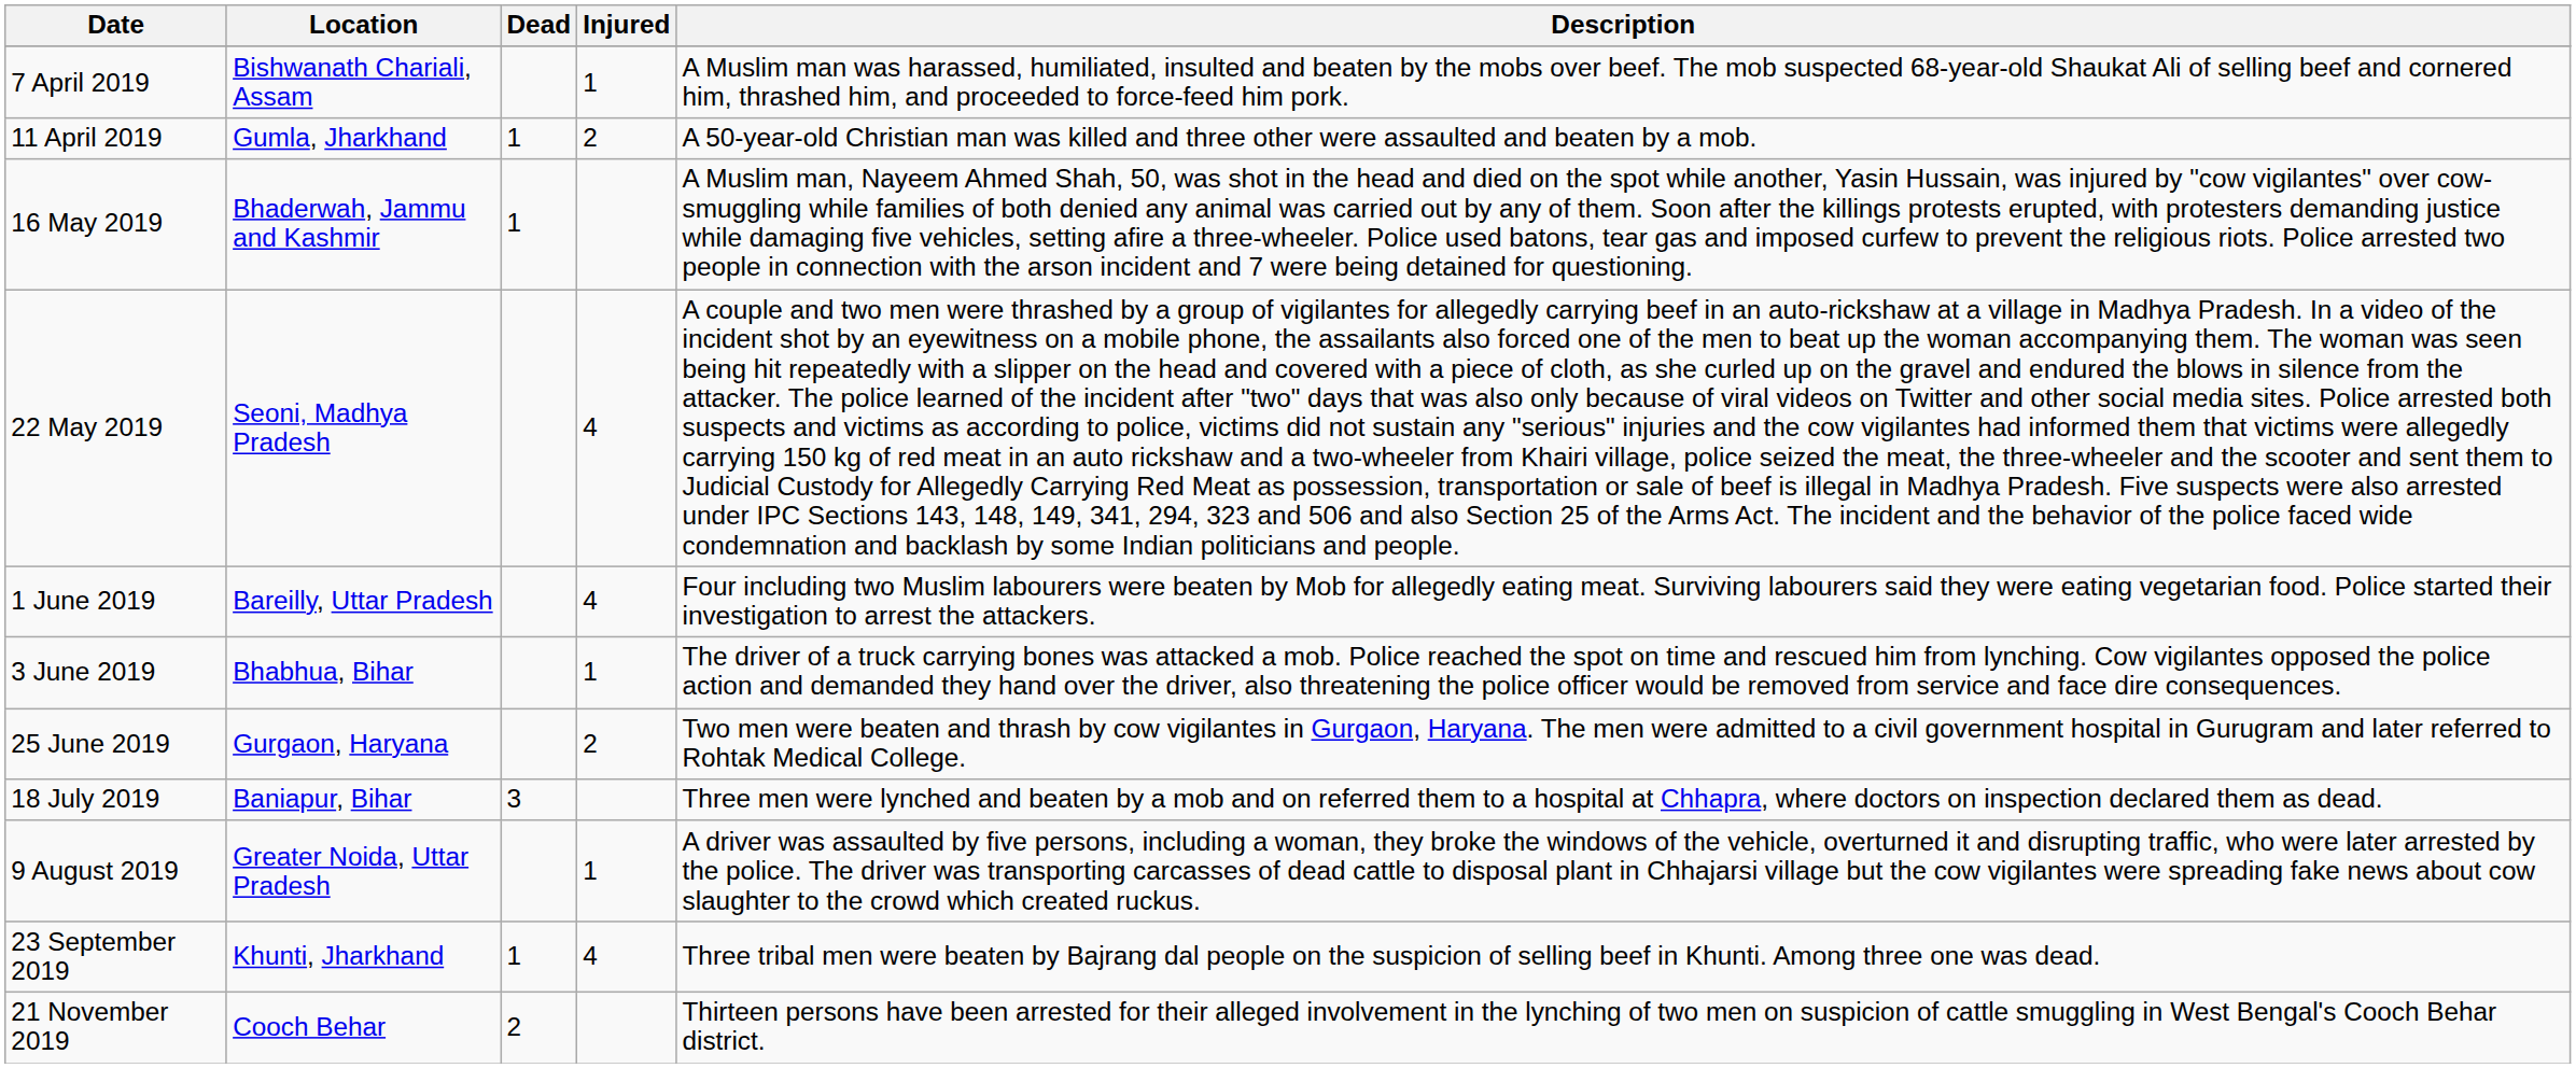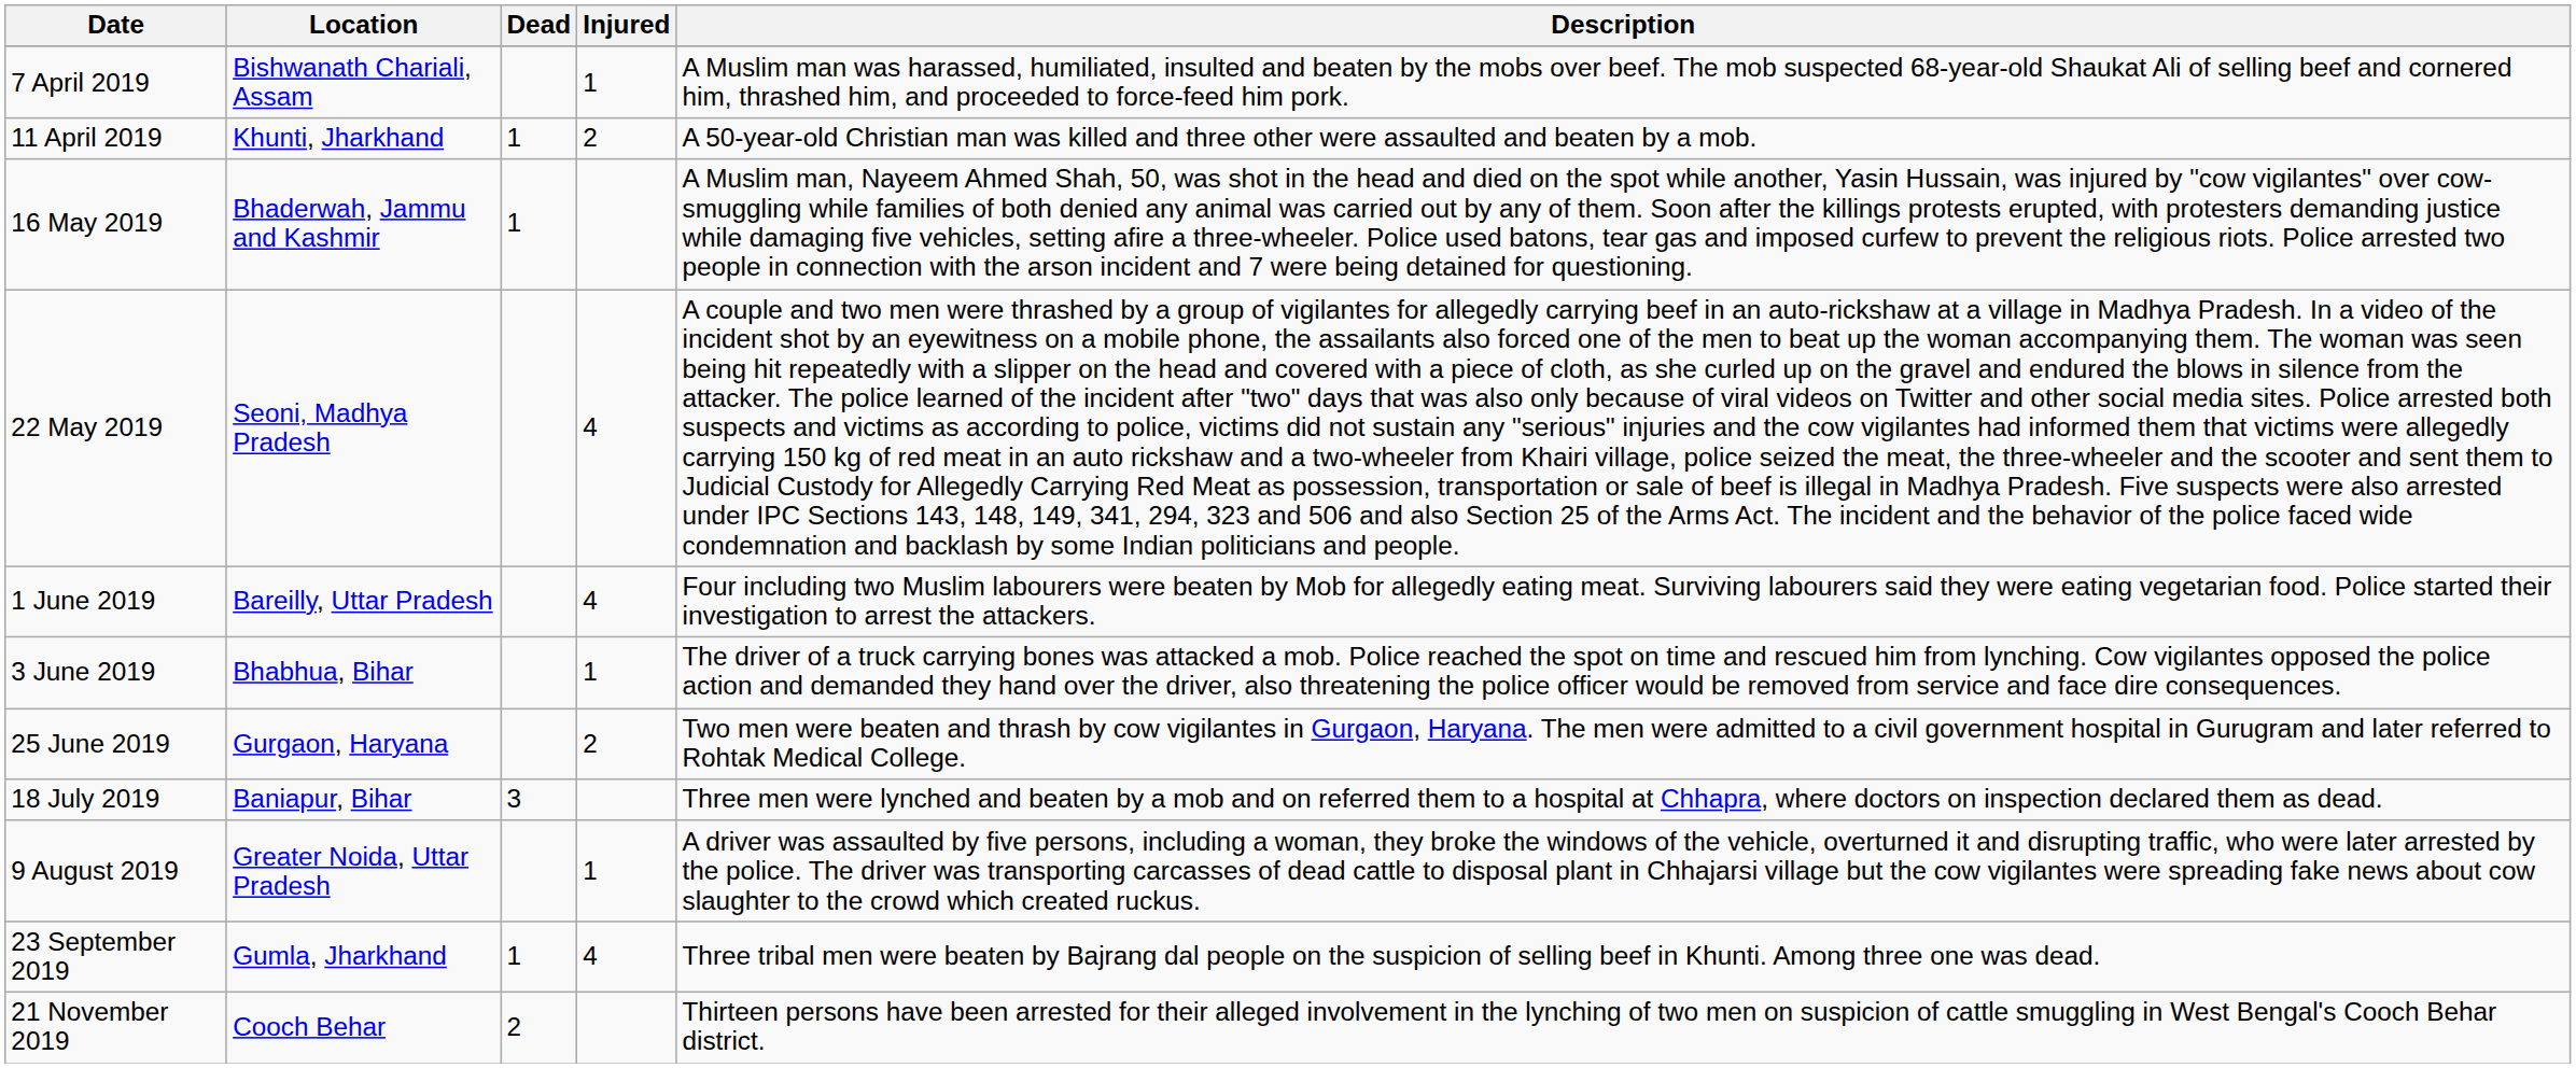11 April 2019 | Location: Gumla, Jharkhand -> Khunti, Jharkhand
23 September 2019 | Location: Khunti, Jharkhand -> Gumla, Jharkhand
